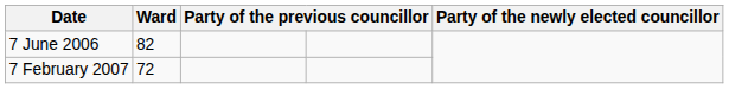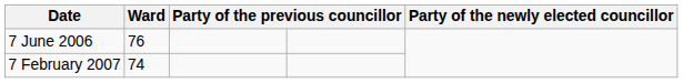7 June 2006 | Ward: 82 -> 76
7 February 2007 | Ward: 72 -> 74
